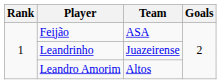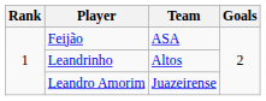Leandrinho | Team: Juazeirense -> Altos
Leandro Amorim | Team: Altos -> Juazeirense
